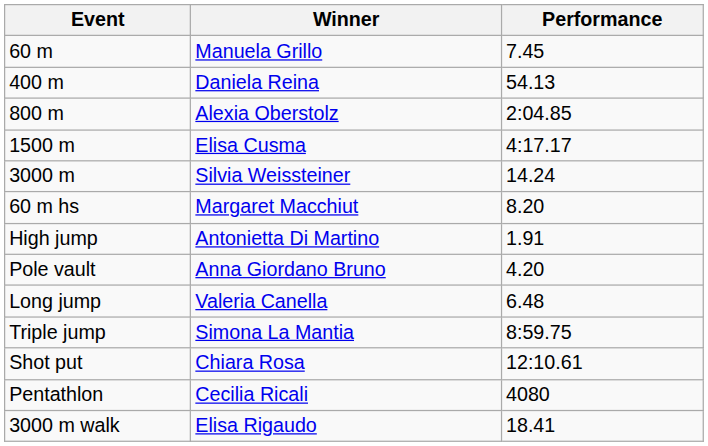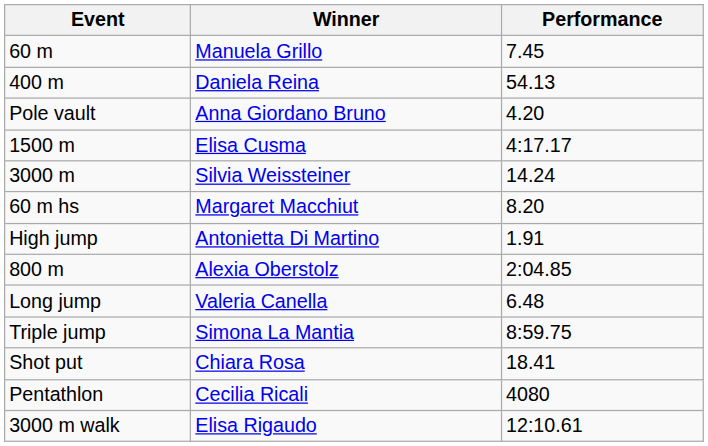rows swapped: 800 m <-> Pole vault
Shot put | Performance: 12:10.61 -> 18.41
3000 m walk | Performance: 18.41 -> 12:10.61
